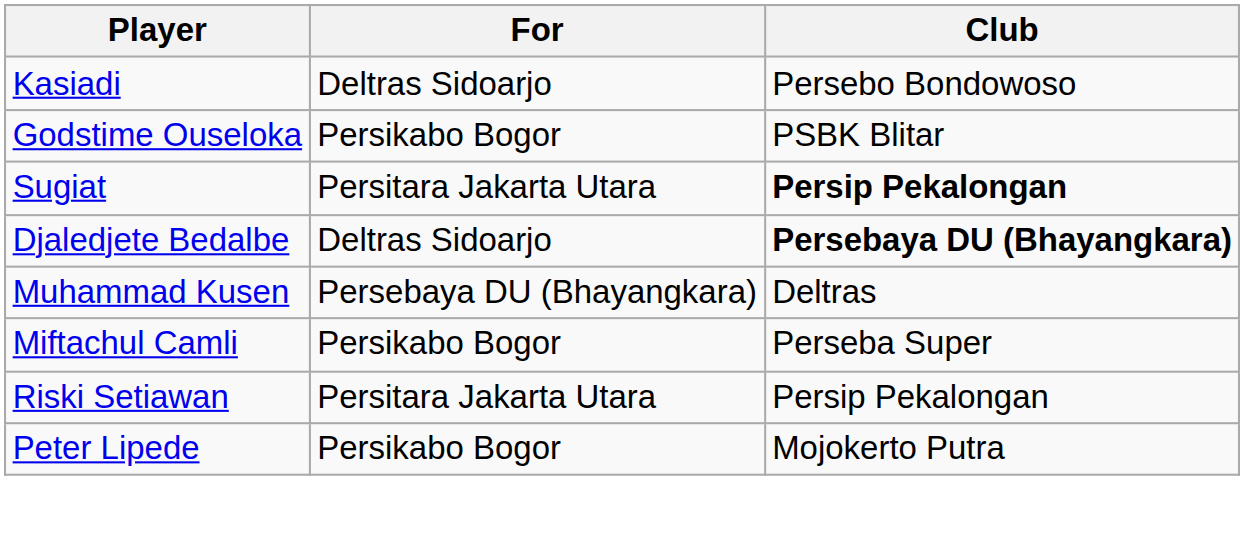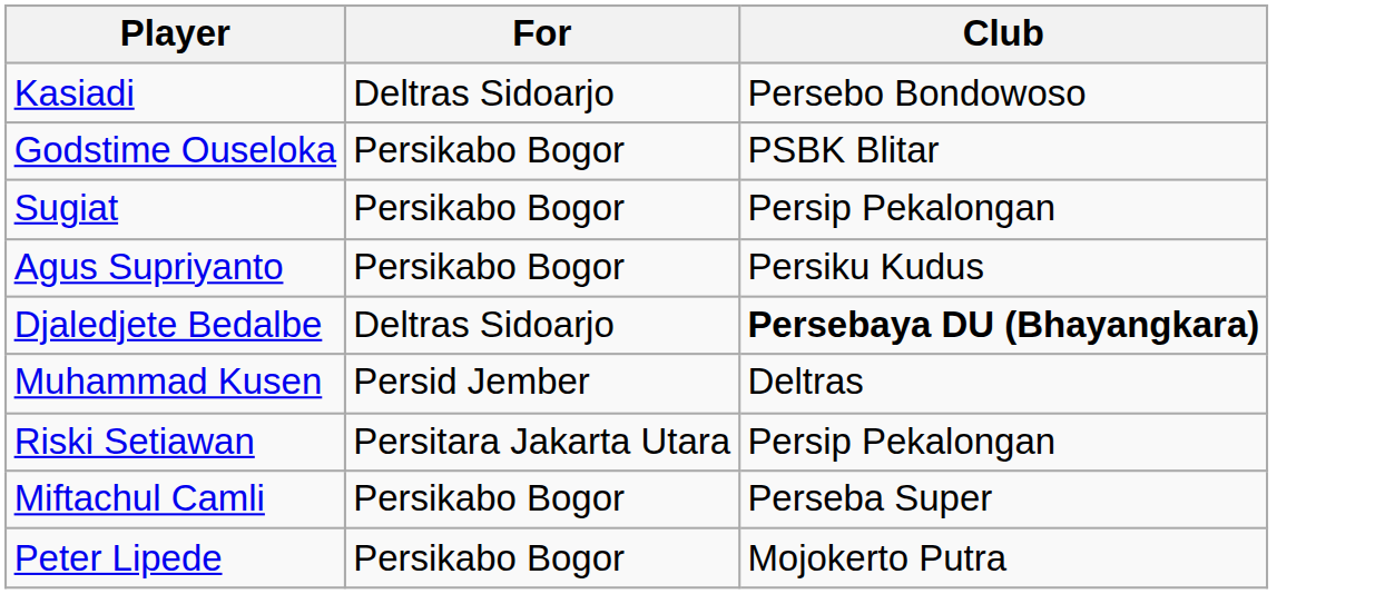Sugiat | For: Persitara Jakarta Utara -> Persikabo Bogor
Sugiat | Club: bold -> normal
+ row: Agus Supriyanto | Persikabo Bogor | Persiku Kudus
Muhammad Kusen | For: Persebaya DU (Bhayangkara) -> Persid Jember
rows swapped: Riski Setiawan <-> Miftachul Camli
